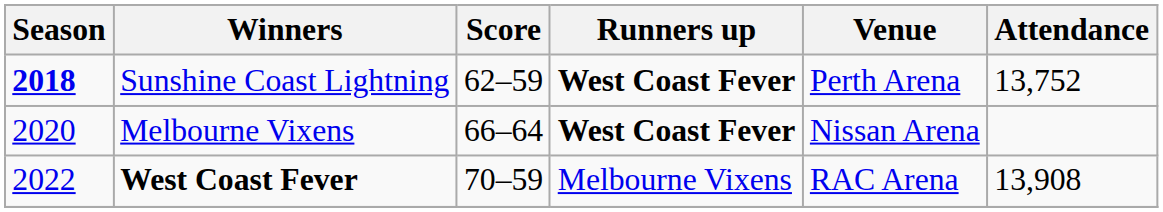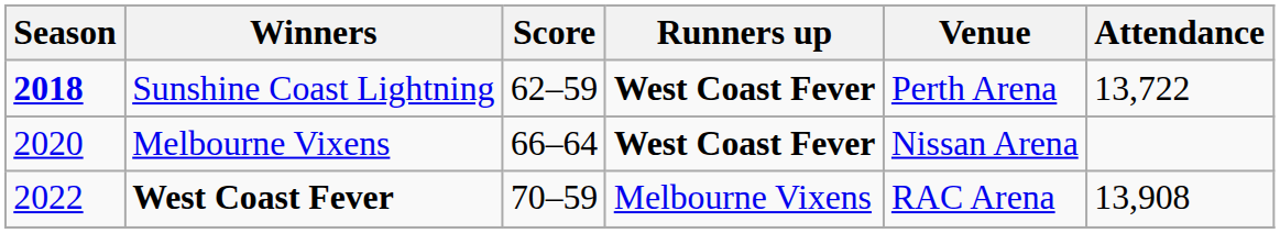Sunshine Coast Lightning | Attendance: 13,752 -> 13,722
